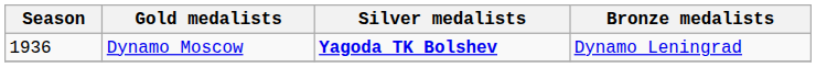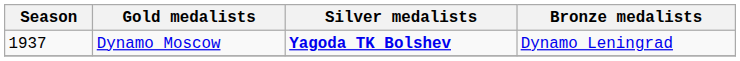Dynamo Moscow | Season: 1936 -> 1937
